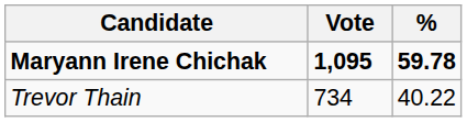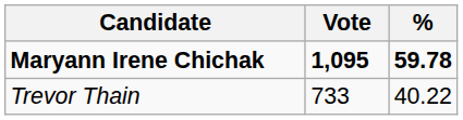Trevor Thain | Vote: 734 -> 733
